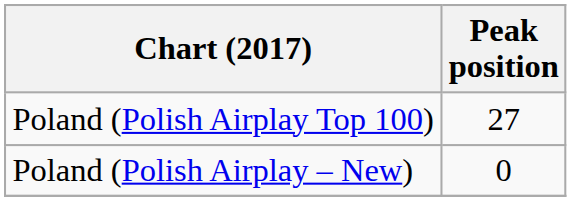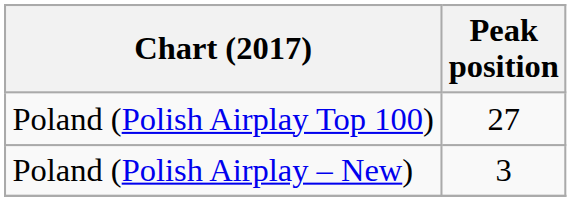Poland (Polish Airplay – New) | Peak position: 0 -> 3
